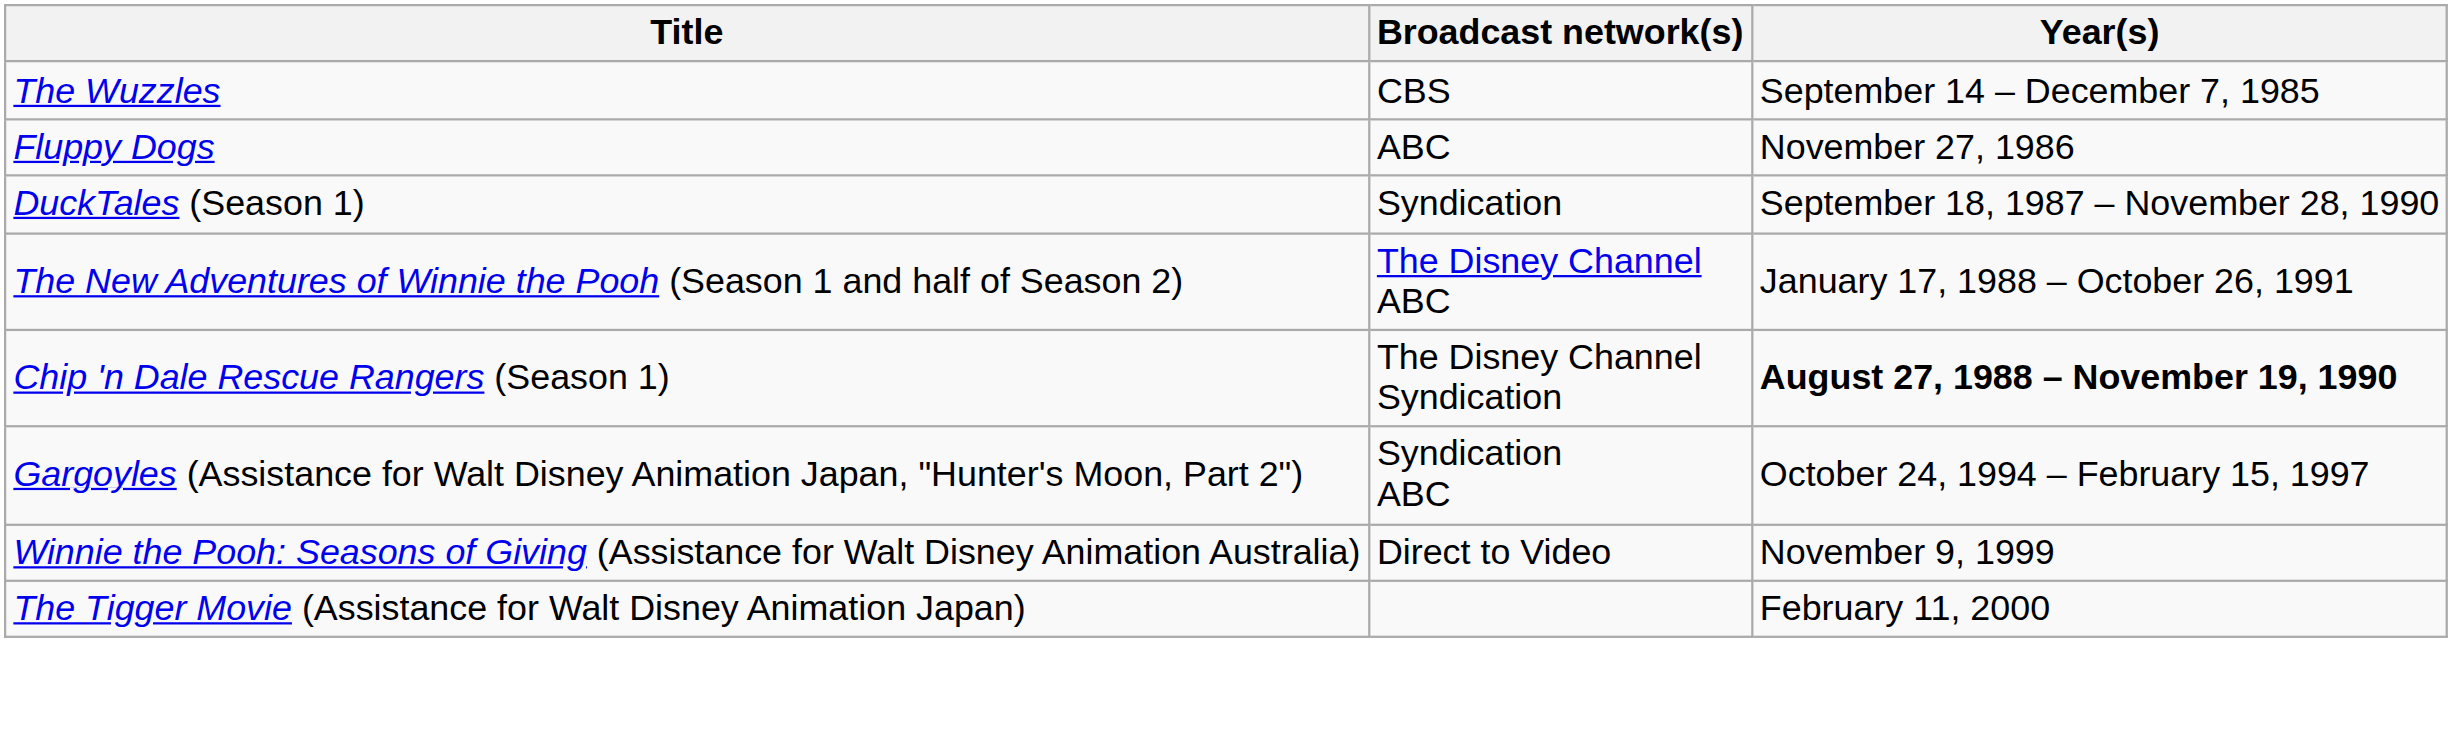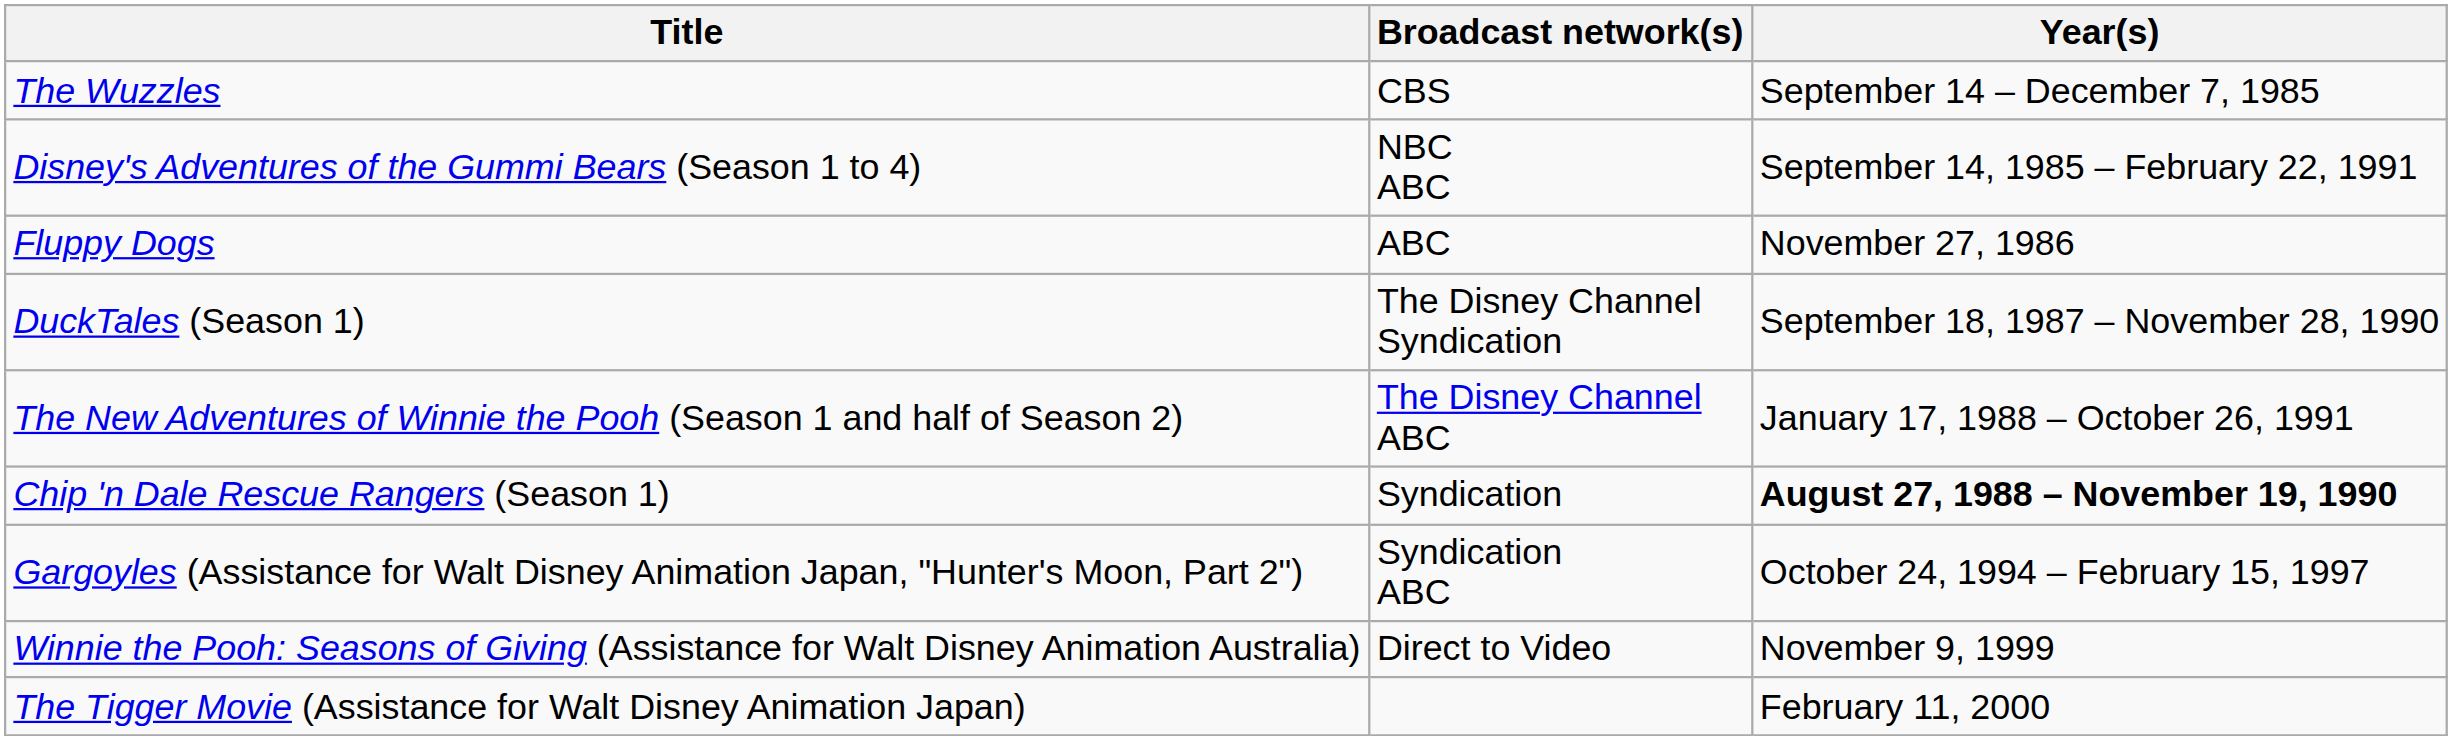+ row: Disney's Adventures of the Gummi Bears (Season 1 to 4) | NBC ABC | September 14, 1985 – February 22, 1991
DuckTales (Season 1) | Broadcast network(s): Syndication -> The Disney Channel Syndication
Chip 'n Dale Rescue Rangers (Season 1) | Broadcast network(s): The Disney Channel Syndication -> Syndication
